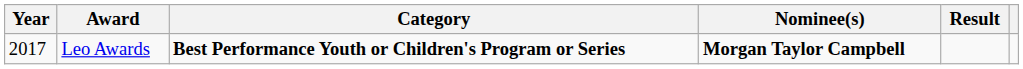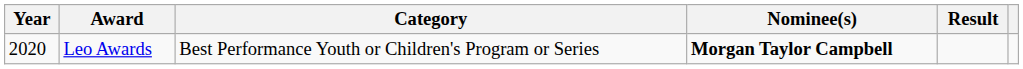Leo Awards | Year: 2017 -> 2020
Leo Awards | Category: bold -> normal
